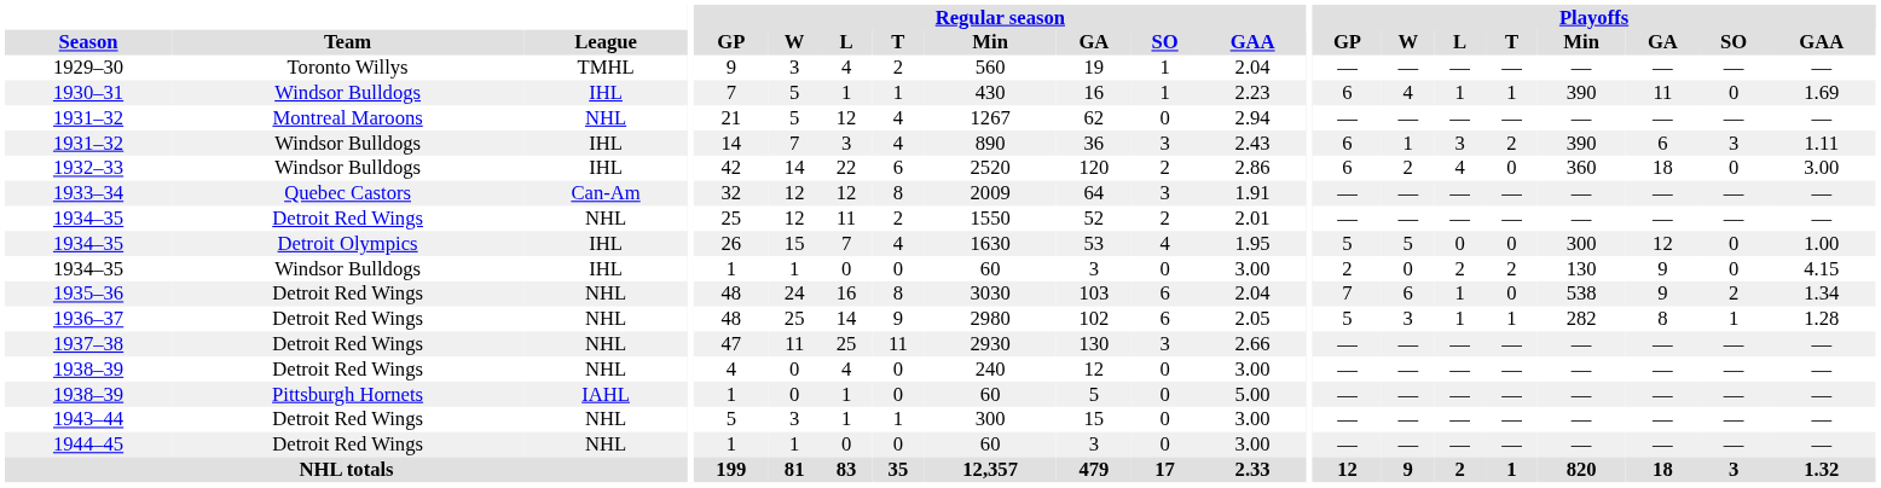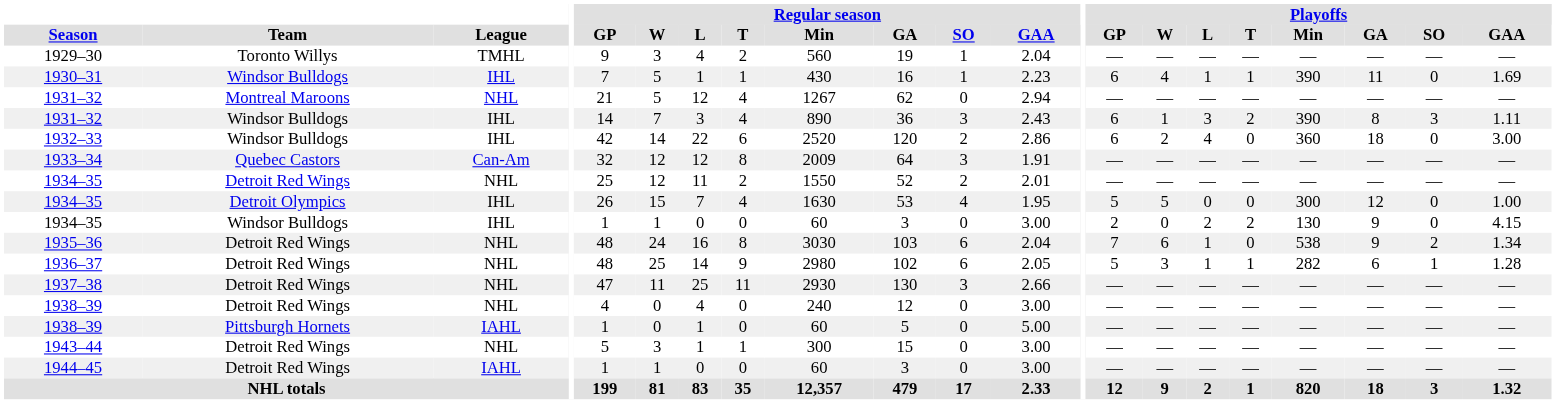1931–32 / Windsor Bulldogs | Playoffs / GA: 6 -> 8
1936–37 | Playoffs / GA: 8 -> 6
1944–45 | League: NHL -> IAHL
